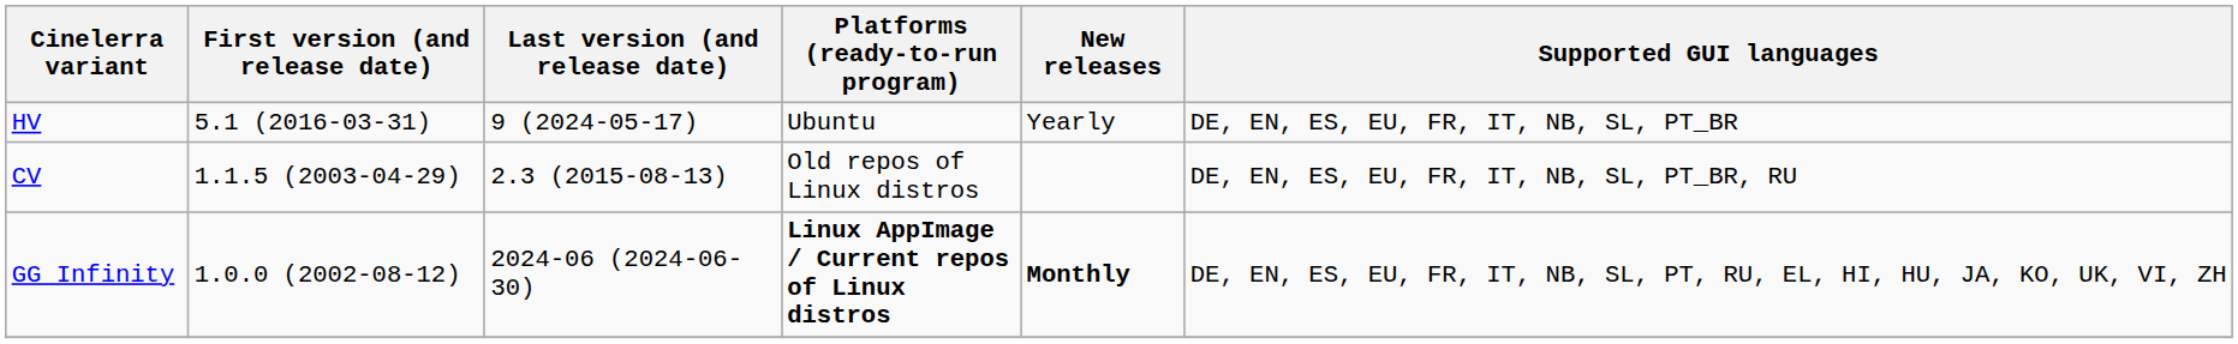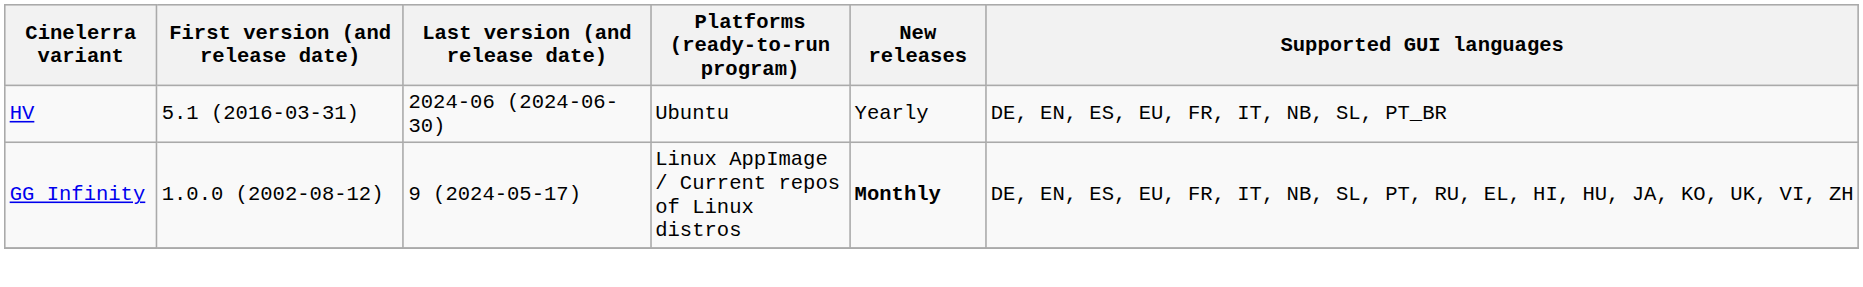HV | Last version (and release date): 9 (2024-05-17) -> 2024-06 (2024-06-30)
- row: CV | 1.1.5 (2003-04-29) | 2.3 (2015-08-13) | Old repos of Linux distros | DE, EN, ES, EU, FR, IT, NB, SL, PT_BR, RU
GG Infinity | Last version (and release date): 2024-06 (2024-06-30) -> 9 (2024-05-17)
GG Infinity | Platforms (ready-to-run program): bold -> normal
